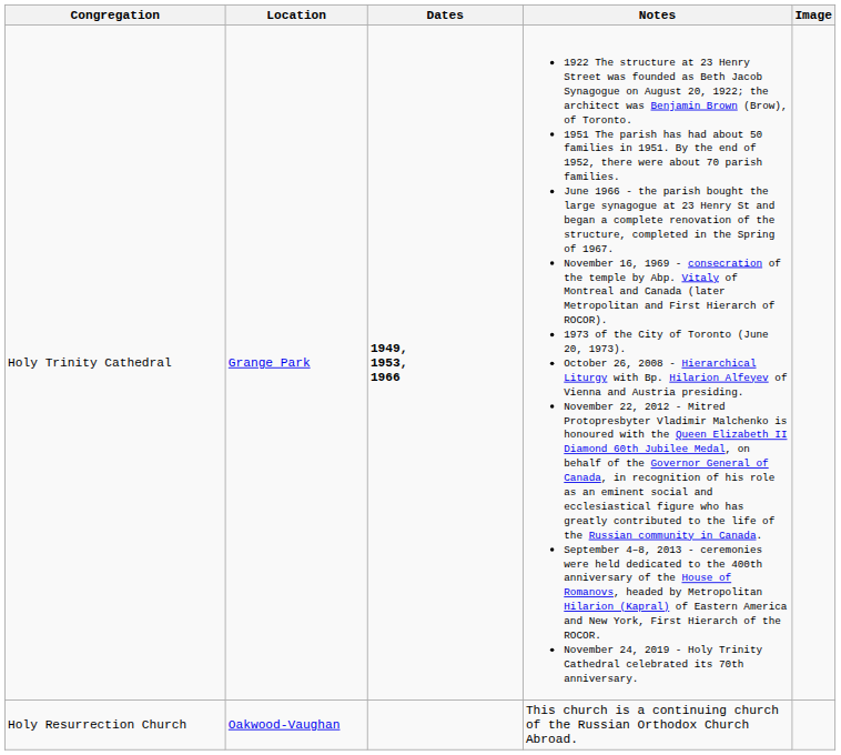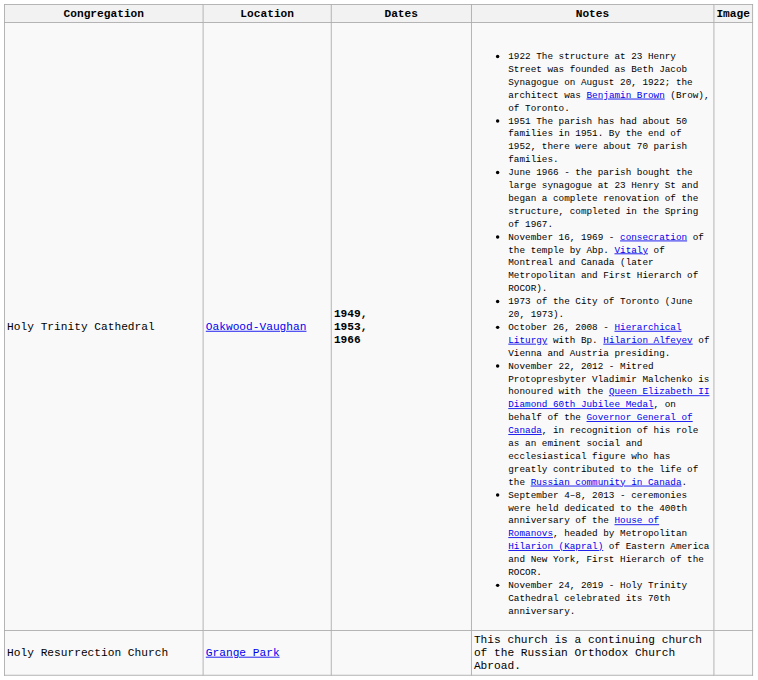Holy Trinity Cathedral | Location: Grange Park -> Oakwood-Vaughan
Holy Resurrection Church | Location: Oakwood-Vaughan -> Grange Park
